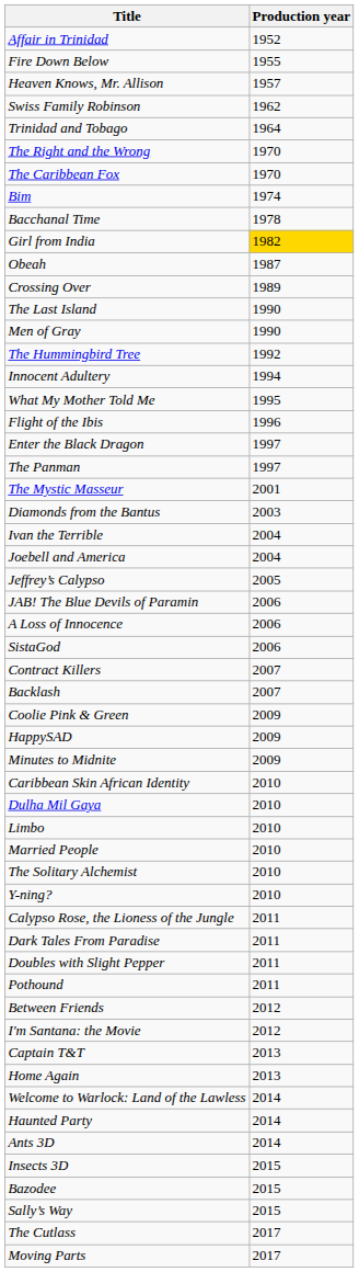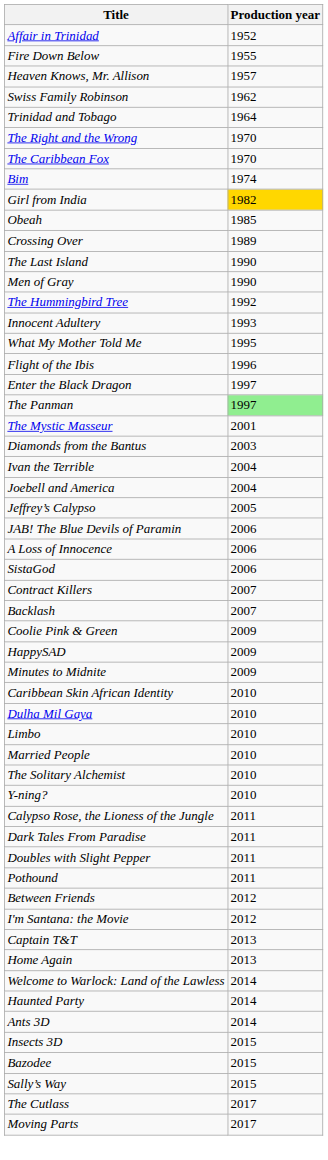- row: Bacchanal Time | 1978
Obeah | Production year: 1987 -> 1985
Innocent Adultery | Production year: 1994 -> 1993
The Panman | Production year: no background -> lightgreen background
